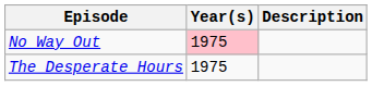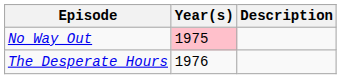The Desperate Hours | Year(s): 1975 -> 1976
